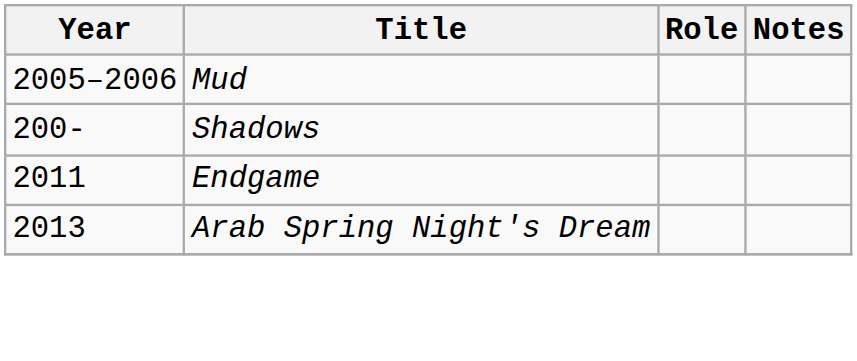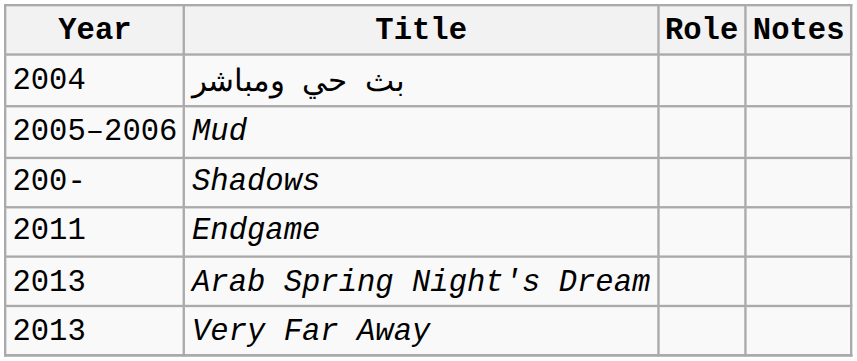+ row: 2004 | بث حي ومباشر
+ row: 2013 | Very Far Away
